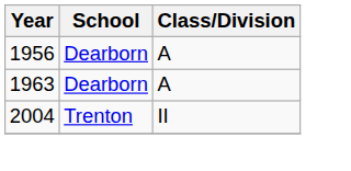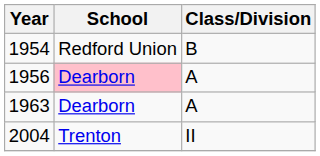+ row: 1954 | Redford Union | B
1956 | School: no background -> pink background
